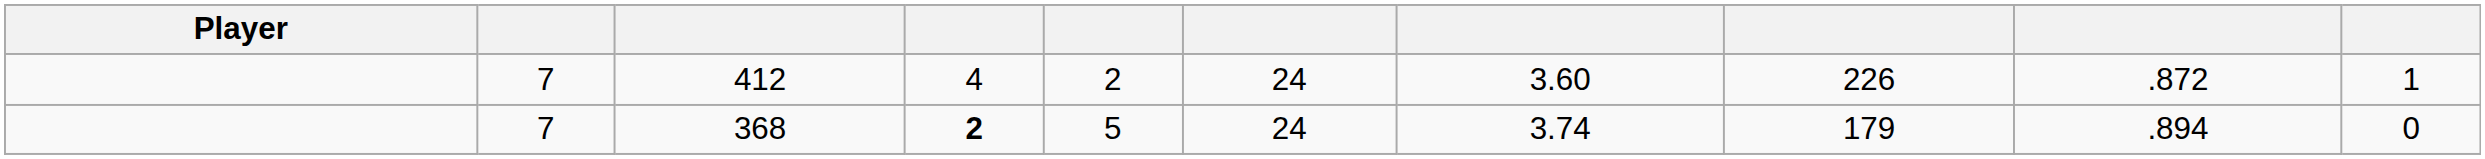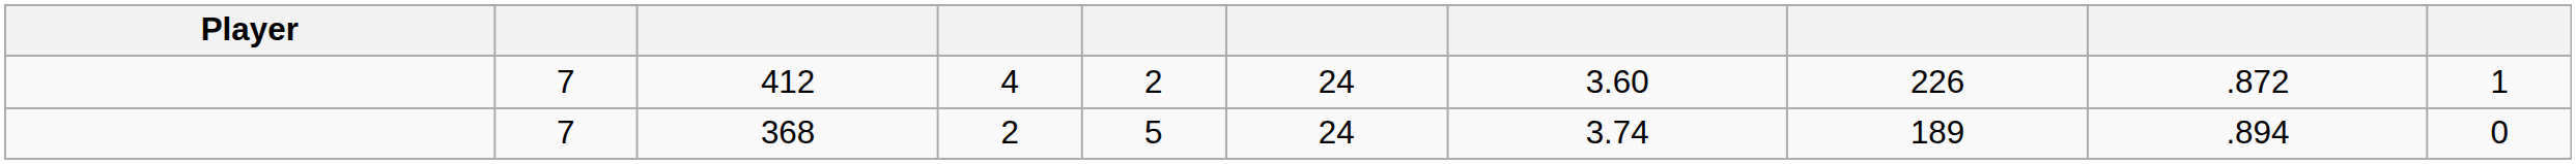368 | column 4: bold -> normal
368 | column 8: 179 -> 189
